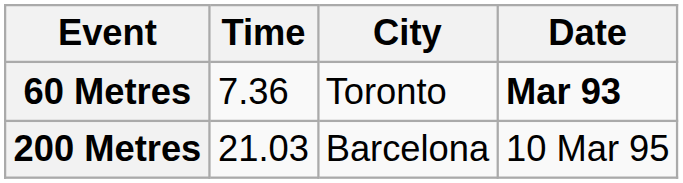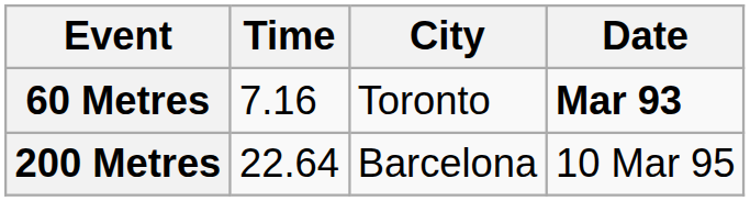60 Metres | Time: 7.36 -> 7.16
200 Metres | Time: 21.03 -> 22.64
